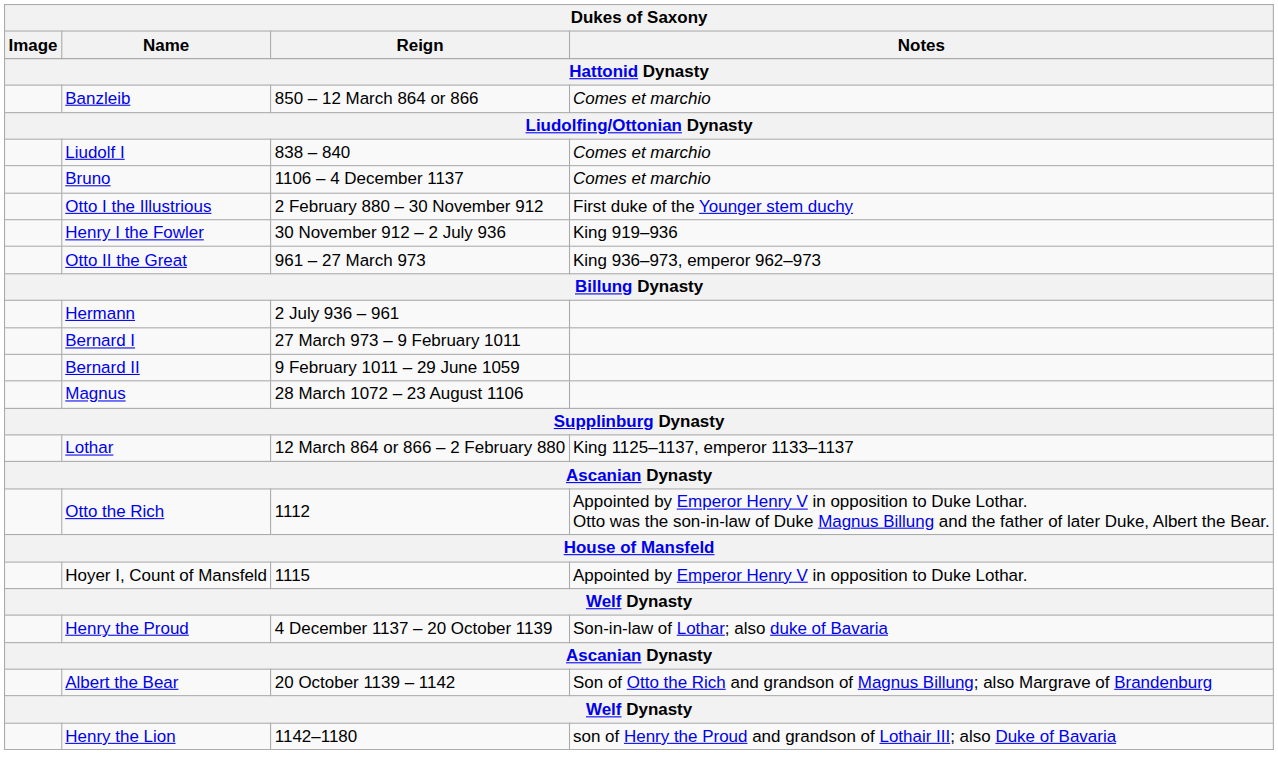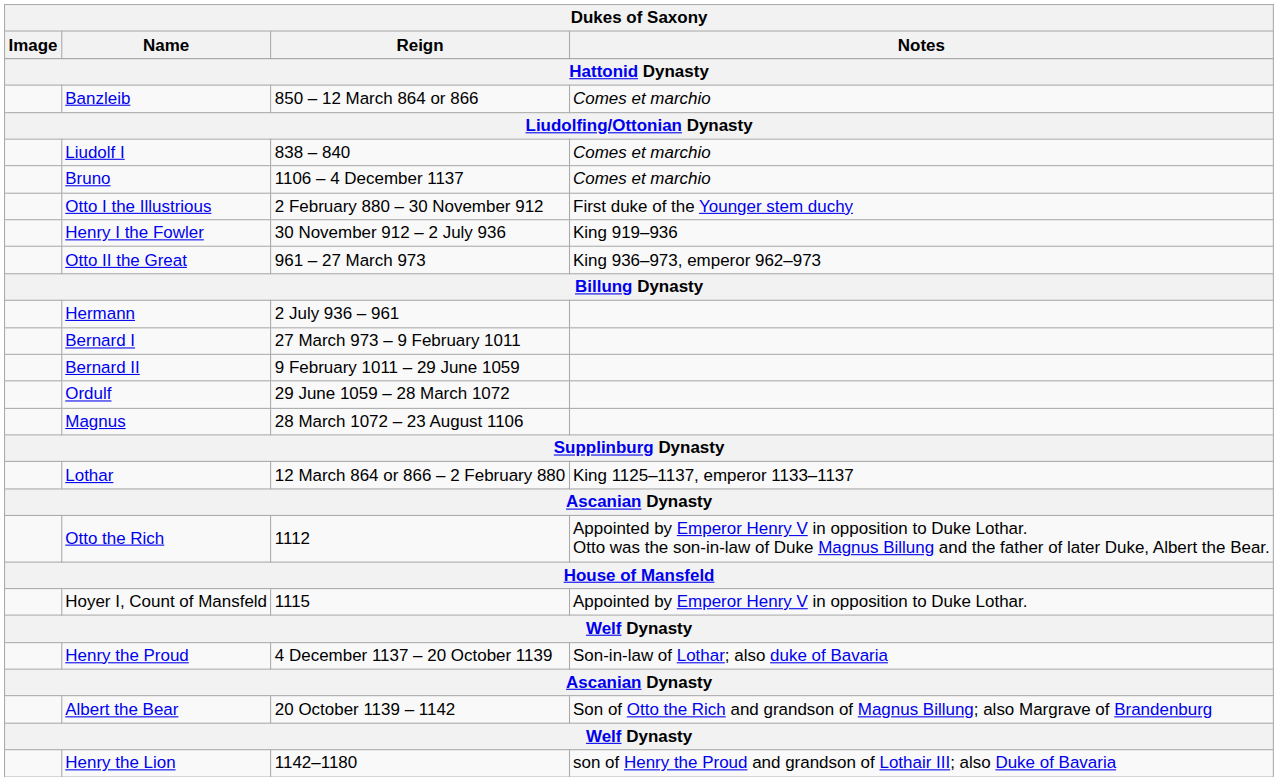+ row: Ordulf | 29 June 1059 – 28 March 1072
